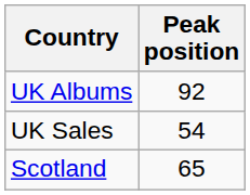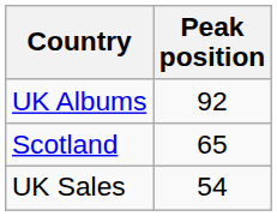rows swapped: Scotland <-> UK Sales
